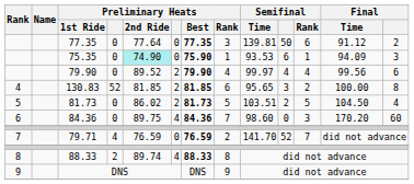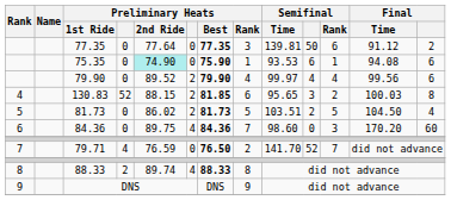75.35 | Final / Time: 94.09 -> 94.08
75.35 | column 13: 3 -> 6
130.83 | Preliminary Heats / 2nd Ride: 81.85 -> 88.15
130.83 | Final / Time: 100.00 -> 100.03
79.71 | Preliminary Heats / Best: 76.59 -> 76.50
